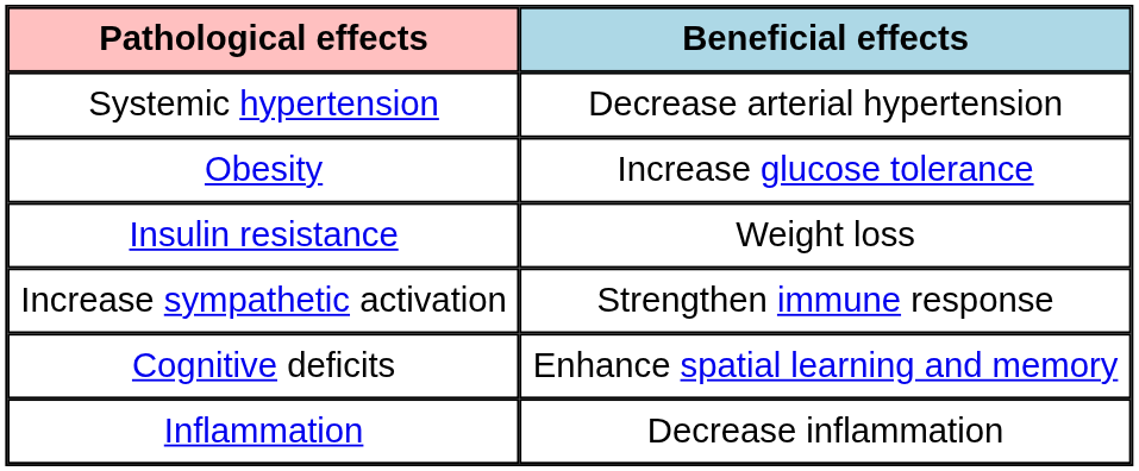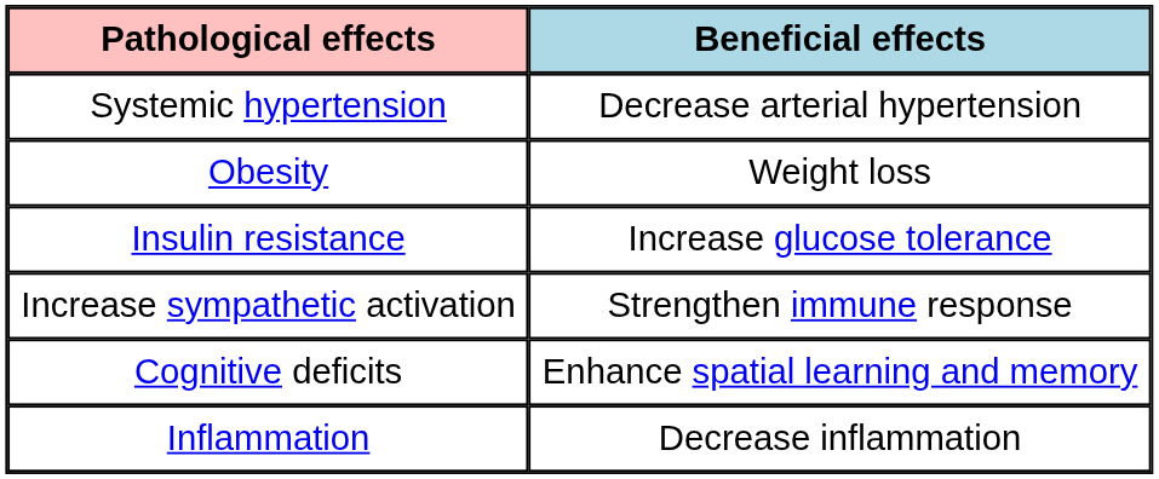Obesity | Beneficial effects: Increase glucose tolerance -> Weight loss
Insulin resistance | Beneficial effects: Weight loss -> Increase glucose tolerance
